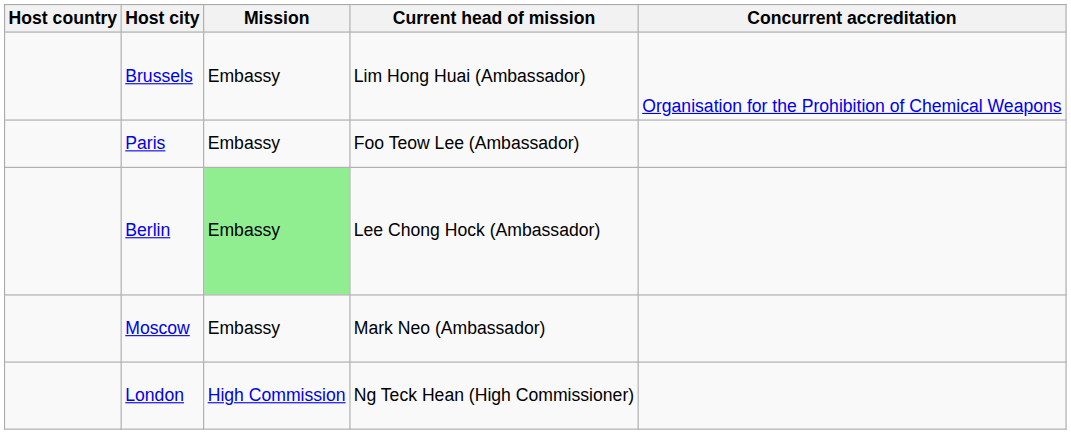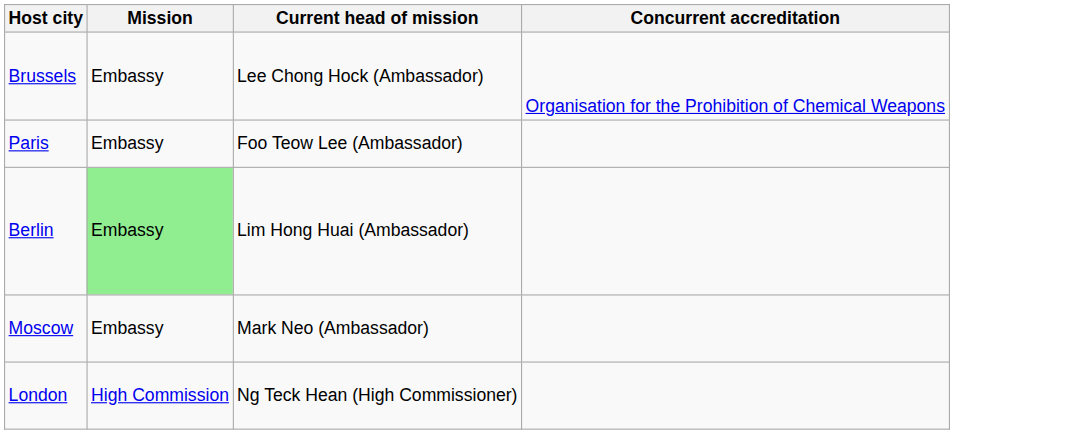- column: Host country
Brussels | Current head of mission: Lim Hong Huai (Ambassador) -> Lee Chong Hock (Ambassador)
Berlin | Current head of mission: Lee Chong Hock (Ambassador) -> Lim Hong Huai (Ambassador)
